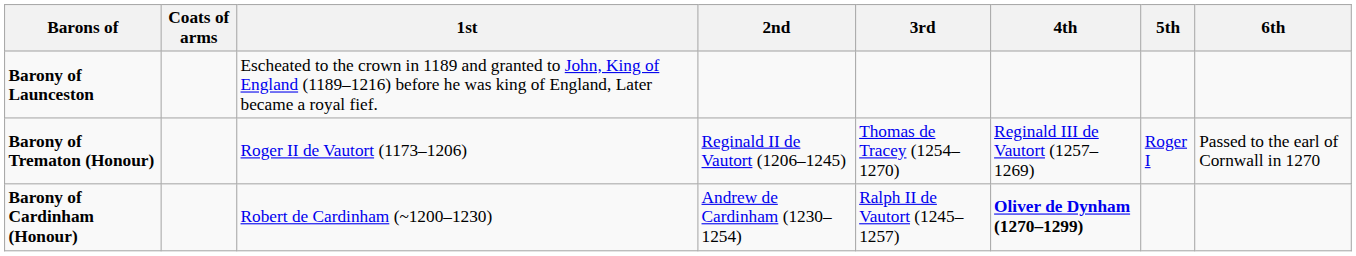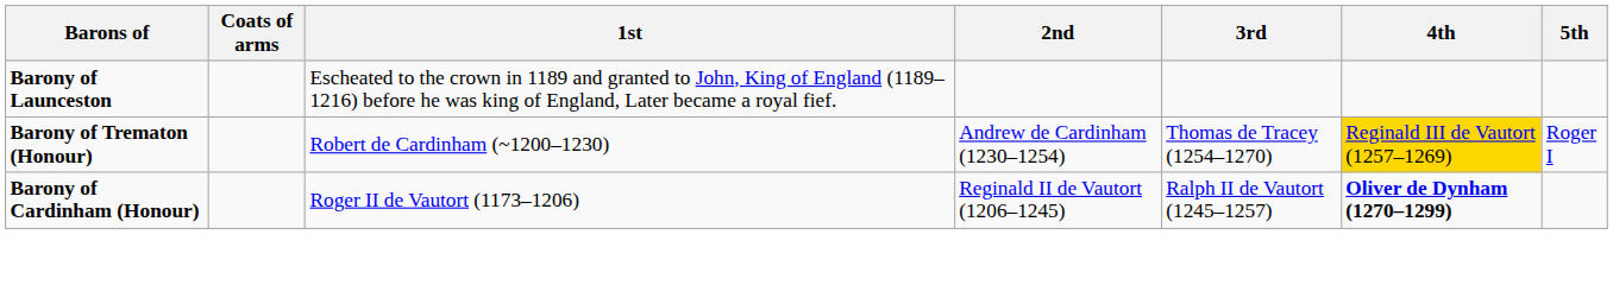- column: 6th | Passed to the earl of Cornwall in 1270
Barony of Trematon (Honour) | 1st: Roger II de Vautort (1173–1206) -> Robert de Cardinham (~1200–1230)
Barony of Trematon (Honour) | 2nd: Reginald II de Vautort (1206–1245) -> Andrew de Cardinham (1230–1254)
Barony of Trematon (Honour) | 4th: no background -> gold background
Barony of Cardinham (Honour) | 1st: Robert de Cardinham (~1200–1230) -> Roger II de Vautort (1173–1206)
Barony of Cardinham (Honour) | 2nd: Andrew de Cardinham (1230–1254) -> Reginald II de Vautort (1206–1245)
